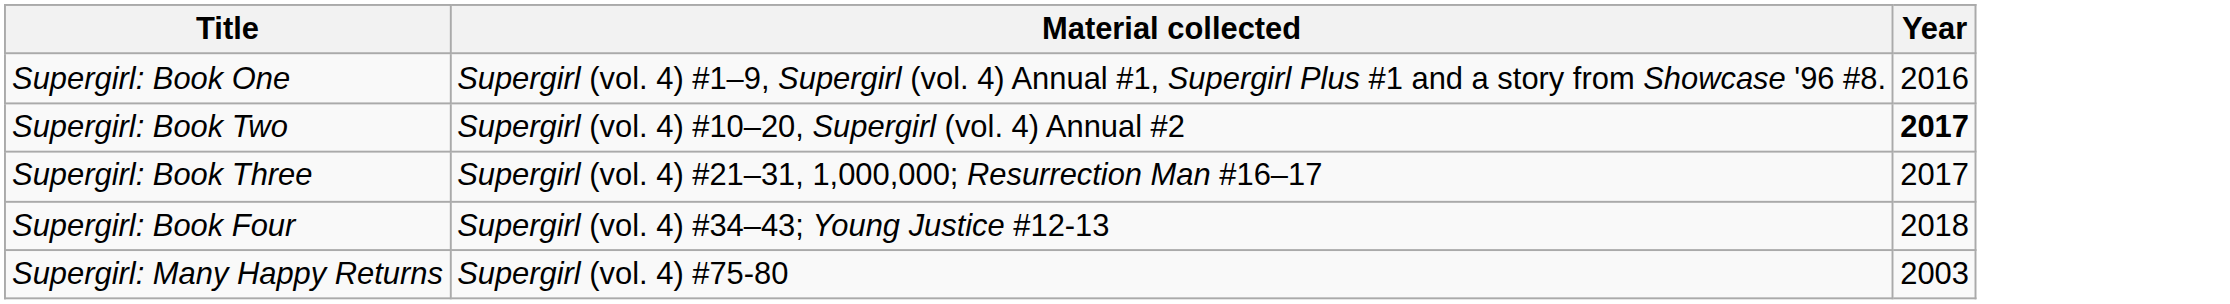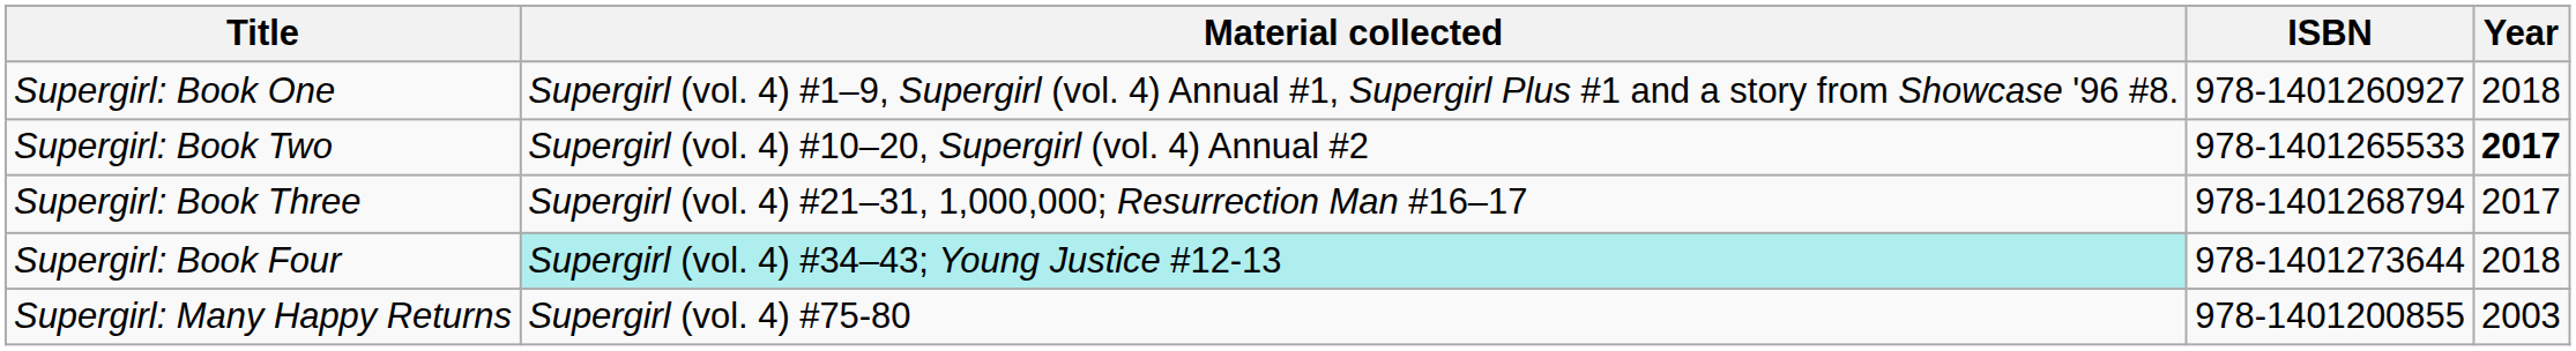+ column: ISBN | 978-1401260927 | 978-1401265533 | 978-1401268794 | 978-1401273644 | 978-1401200855
Supergirl: Book One | Year: 2016 -> 2018
Supergirl: Book Four | Material collected: no background -> paleturquoise background
